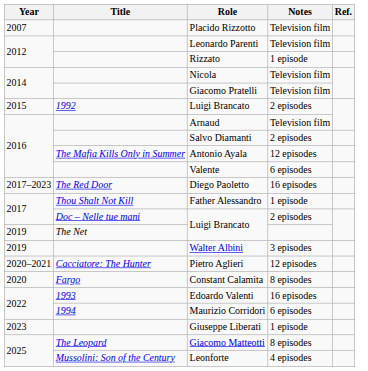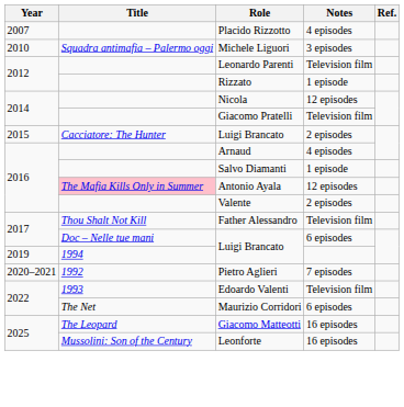Placido Rizzotto | Notes: Television film -> 4 episodes
+ row: 2010 | Squadra antimafia – Palermo oggi | Michele Liguori | 3 episodes
Nicola | Notes: Television film -> 12 episodes
2015 / Luigi Brancato | Title: 1992 -> Cacciatore: The Hunter
Arnaud | Notes: Television film -> 4 episodes
Salvo Diamanti | Notes: 2 episodes -> 1 episode
Antonio Ayala | Title: no background -> pink background
Valente | Notes: 6 episodes -> 2 episodes
- row: 2017–2023 | The Red Door | Diego Paoletto | 16 episodes
Father Alessandro | Notes: 1 episode -> Television film
2017 / Luigi Brancato | Notes: 2 episodes -> 6 episodes
2019 / Luigi Brancato | Title: The Net -> 1994
- row: 2019 | Walter Albini | 3 episodes
Pietro Aglieri | Title: Cacciatore: The Hunter -> 1992
Pietro Aglieri | Notes: 12 episodes -> 7 episodes
- row: 2020 | Fargo | Constant Calamita | 8 episodes
Edoardo Valenti | Notes: 16 episodes -> Television film
Maurizio Corridori | Title: 1994 -> The Net
- row: 2023 | Giuseppe Liberati | 1 episode
Giacomo Matteotti | Notes: 8 episodes -> 16 episodes
Leonforte | Notes: 4 episodes -> 16 episodes
